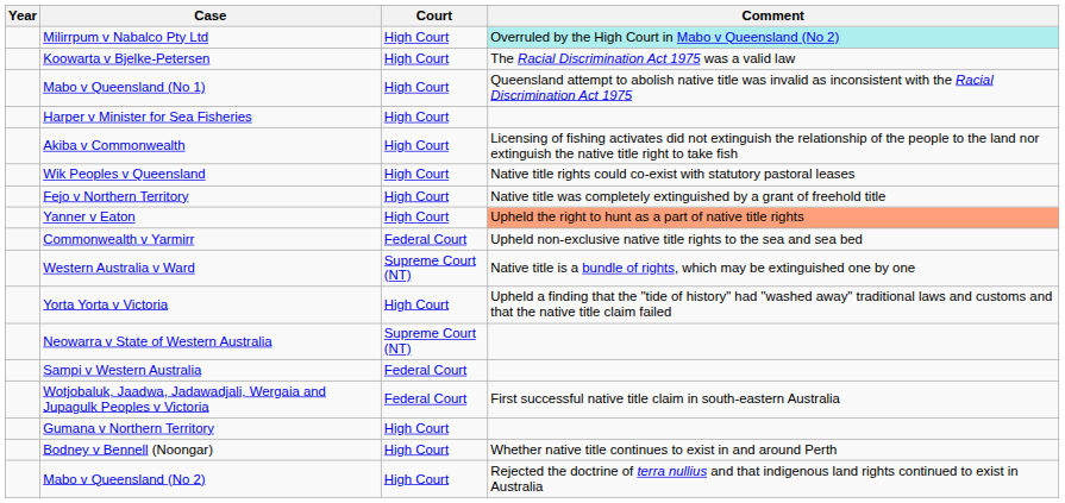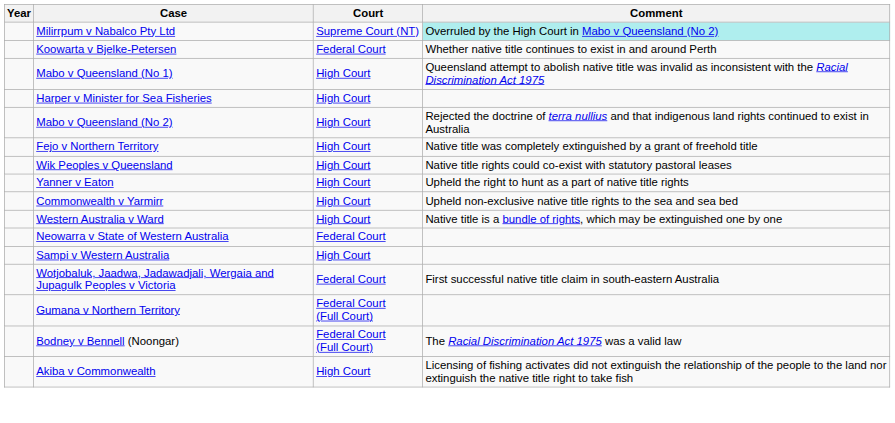Milirrpum v Nabalco Pty Ltd | Court: High Court -> Supreme Court (NT)
Koowarta v Bjelke-Petersen | Court: High Court -> Federal Court
Koowarta v Bjelke-Petersen | Comment: The Racial Discrimination Act 1975 was a valid law -> Whether native title continues to exist in and around Perth
rows swapped: Mabo v Queensland (No 2) <-> Akiba v Commonwealth
rows swapped: Wik Peoples v Queensland <-> Fejo v Northern Territory
Yanner v Eaton | Comment: lightsalmon background -> no background
Commonwealth v Yarmirr | Court: Federal Court -> High Court
Western Australia v Ward | Court: Supreme Court (NT) -> High Court
- row: Yorta Yorta v Victoria | High Court | Upheld a finding that the "tide of history" had "washed away" traditional laws and customs and that the native title claim failed
Neowarra v State of Western Australia | Court: Supreme Court (NT) -> Federal Court
Sampi v Western Australia | Court: Federal Court -> High Court
Gumana v Northern Territory | Court: High Court -> Federal Court (Full Court)
Bodney v Bennell (Noongar) | Court: High Court -> Federal Court (Full Court)
Bodney v Bennell (Noongar) | Comment: Whether native title continues to exist in and around Perth -> The Racial Discrimination Act 1975 was a valid law
